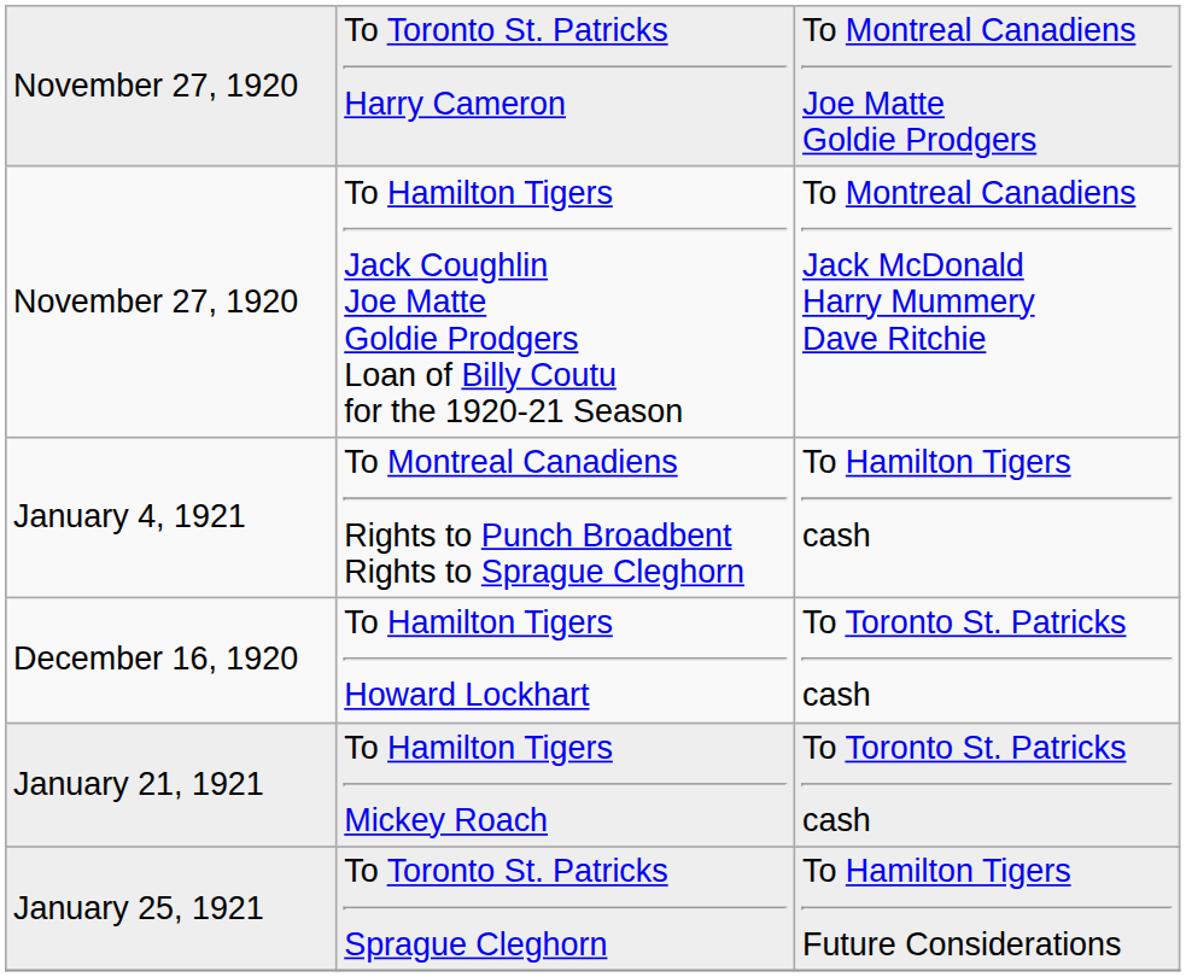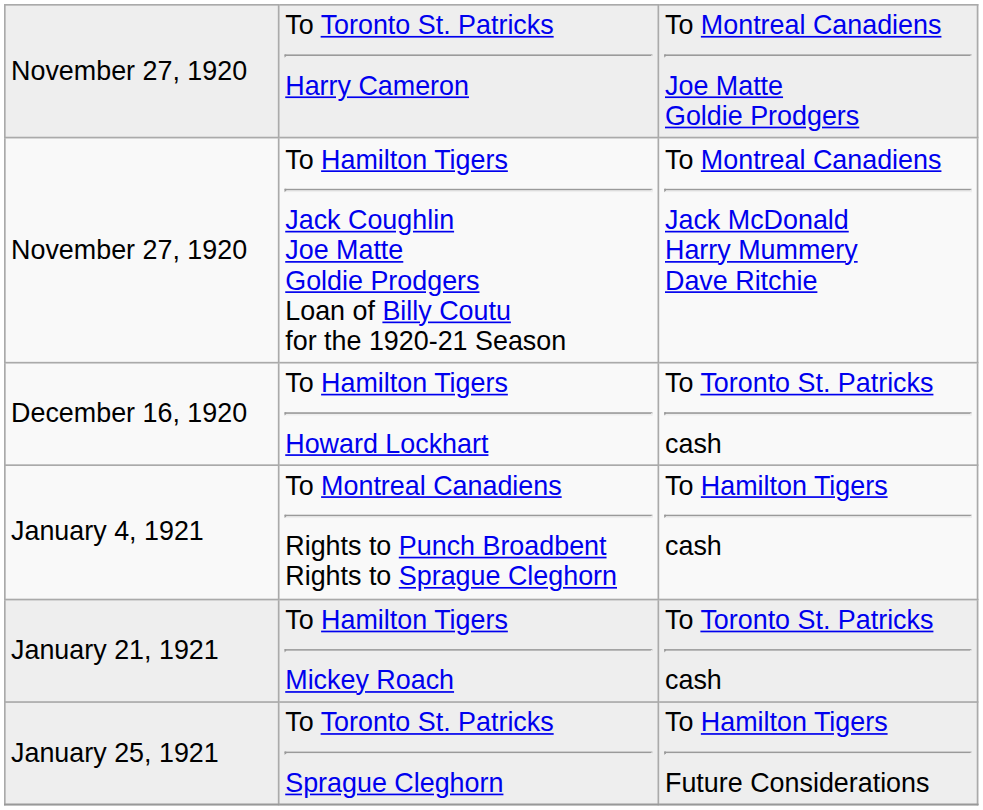rows swapped: December 16, 1920 <-> January 4, 1921
